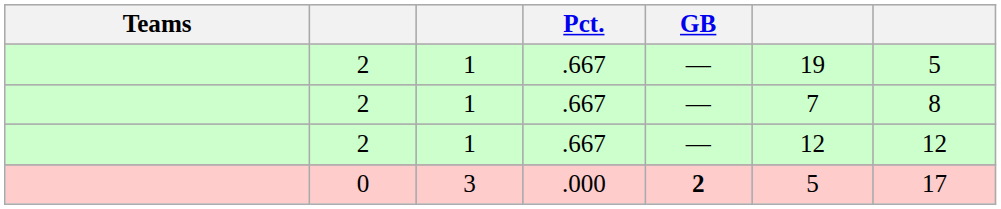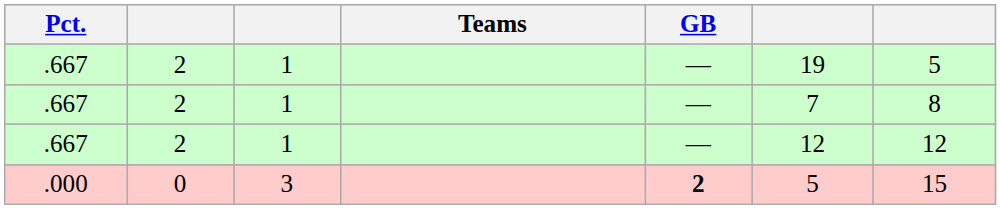columns swapped: Teams <-> Pct.
0 | column 7: 17 -> 15
